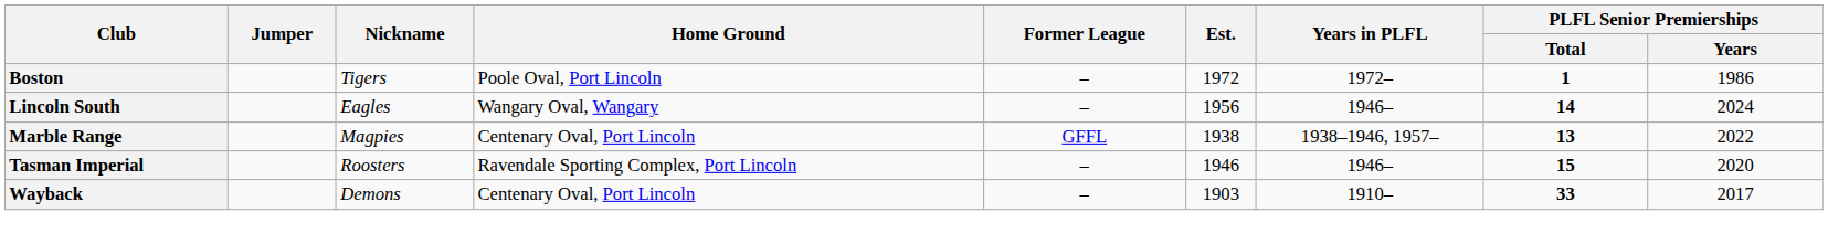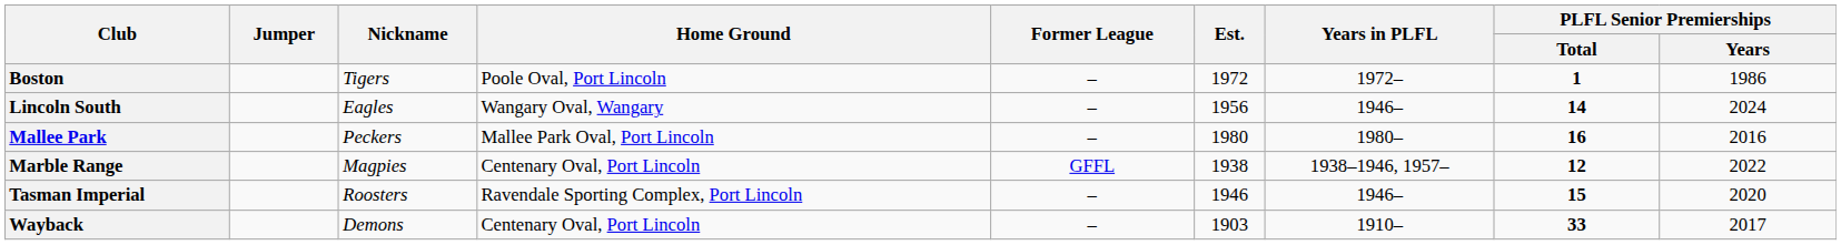+ row: Mallee Park | Peckers | Mallee Park Oval, Port Lincoln | – | 1980 | 1980– | 16 | 2016
Marble Range | PLFL Senior Premierships / Total: 13 -> 12
